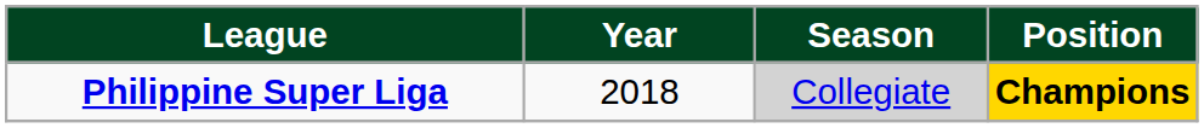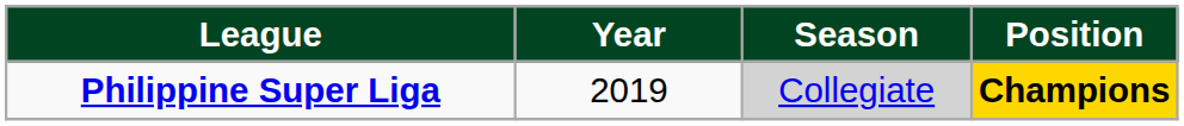Philippine Super Liga | column 2: 2018 -> 2019
